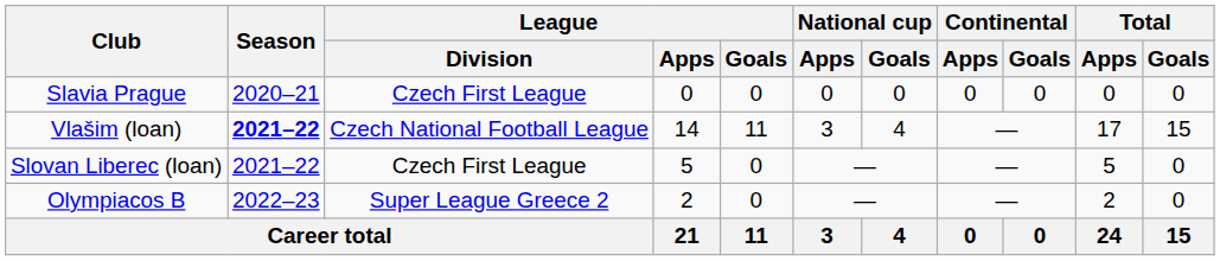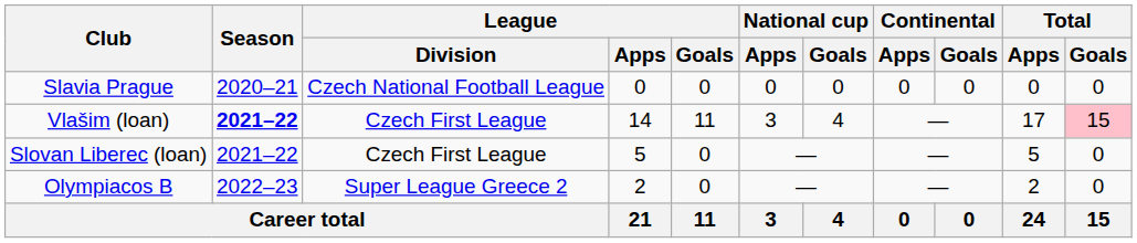Slavia Prague | League / Division: Czech First League -> Czech National Football League
Vlašim (loan) | League / Division: Czech National Football League -> Czech First League
Vlašim (loan) | Total / Goals: no background -> pink background
